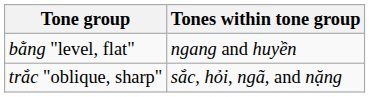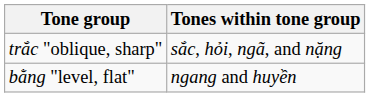rows swapped: bằng "level, flat" <-> trắc "oblique, sharp"
